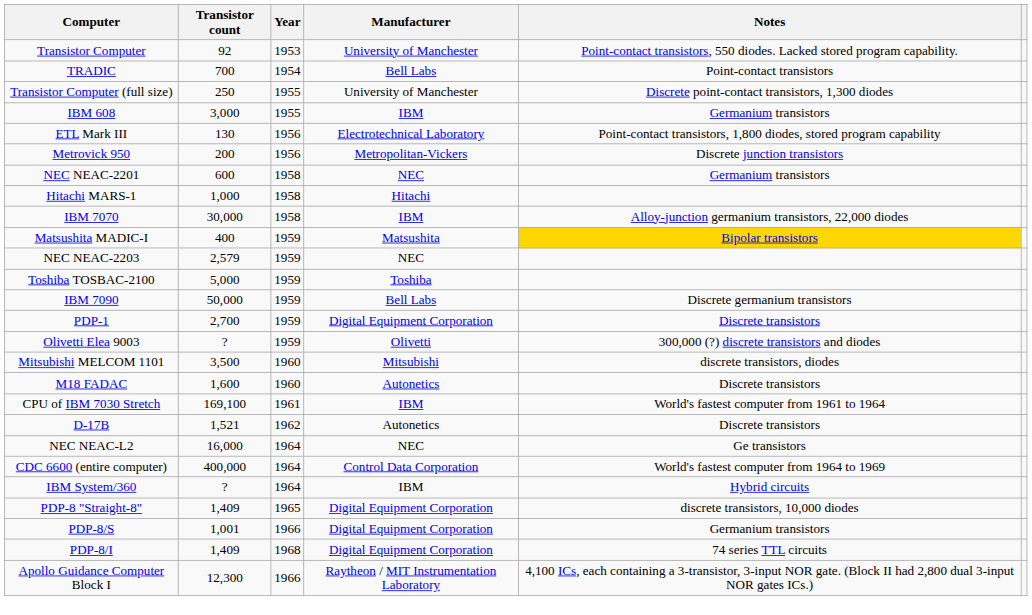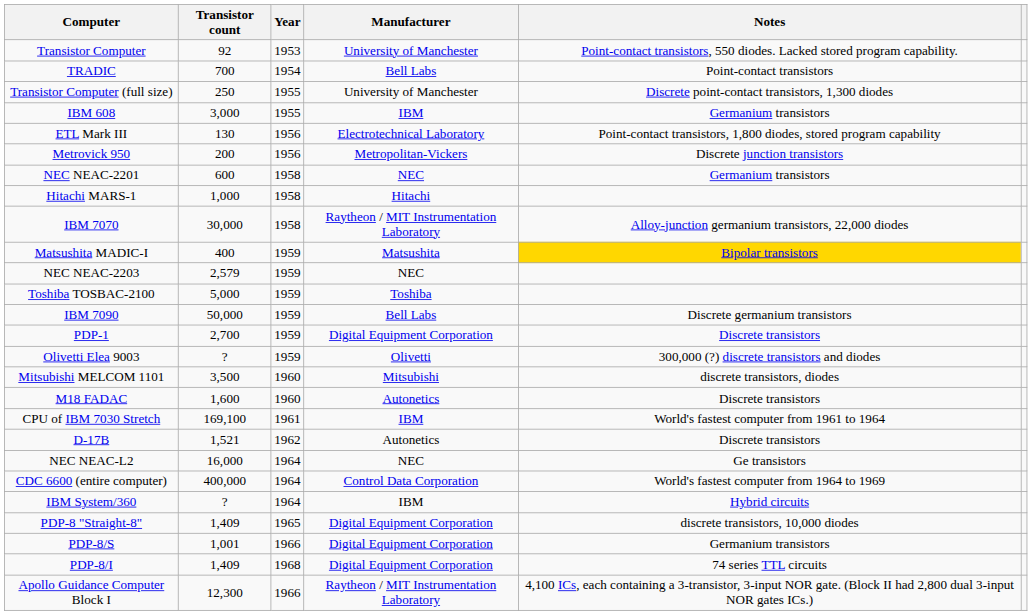IBM 7070 | Manufacturer: IBM -> Raytheon / MIT Instrumentation Laboratory
